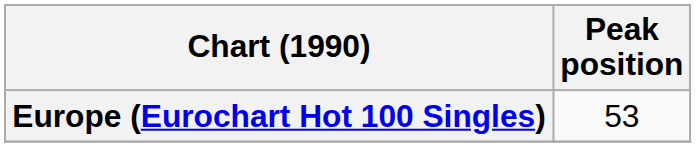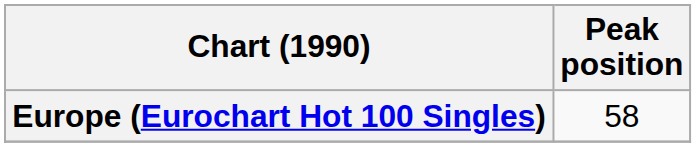Europe (Eurochart Hot 100 Singles) | Peak position: 53 -> 58
